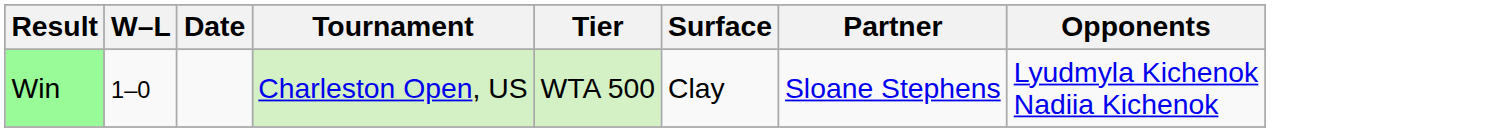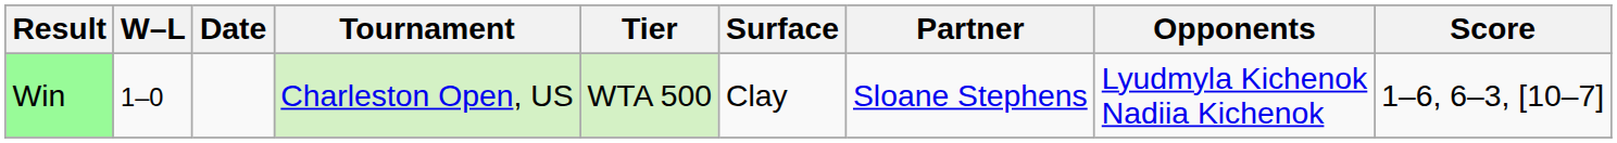+ column: Score | 1–6, 6–3, [10–7]
